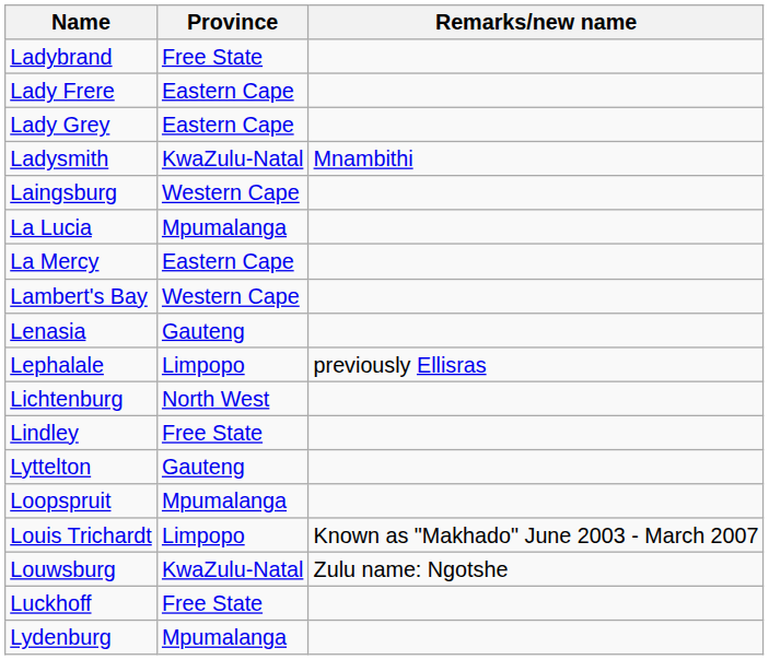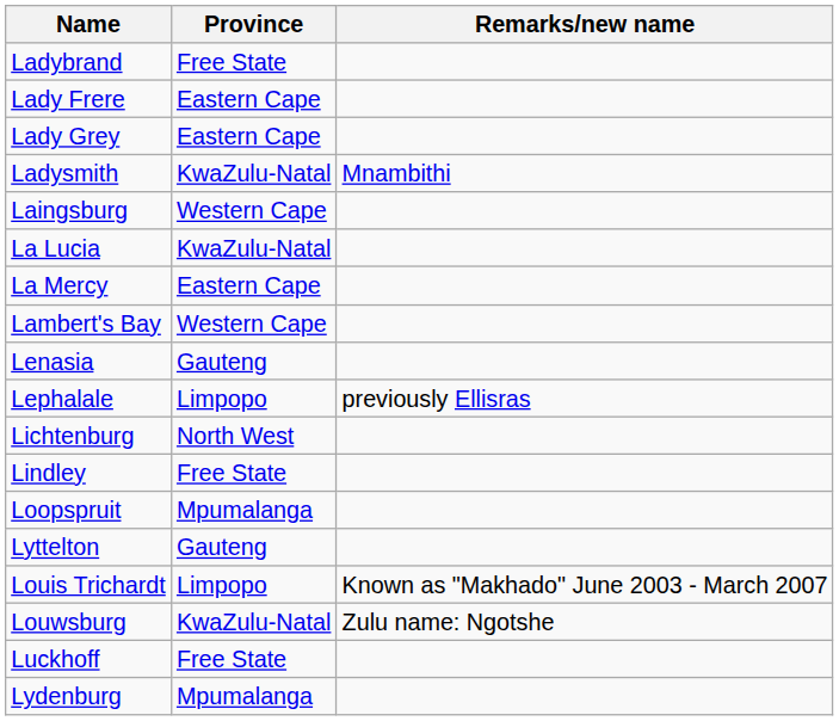La Lucia | Province: Mpumalanga -> KwaZulu-Natal
rows swapped: Lyttelton <-> Loopspruit
